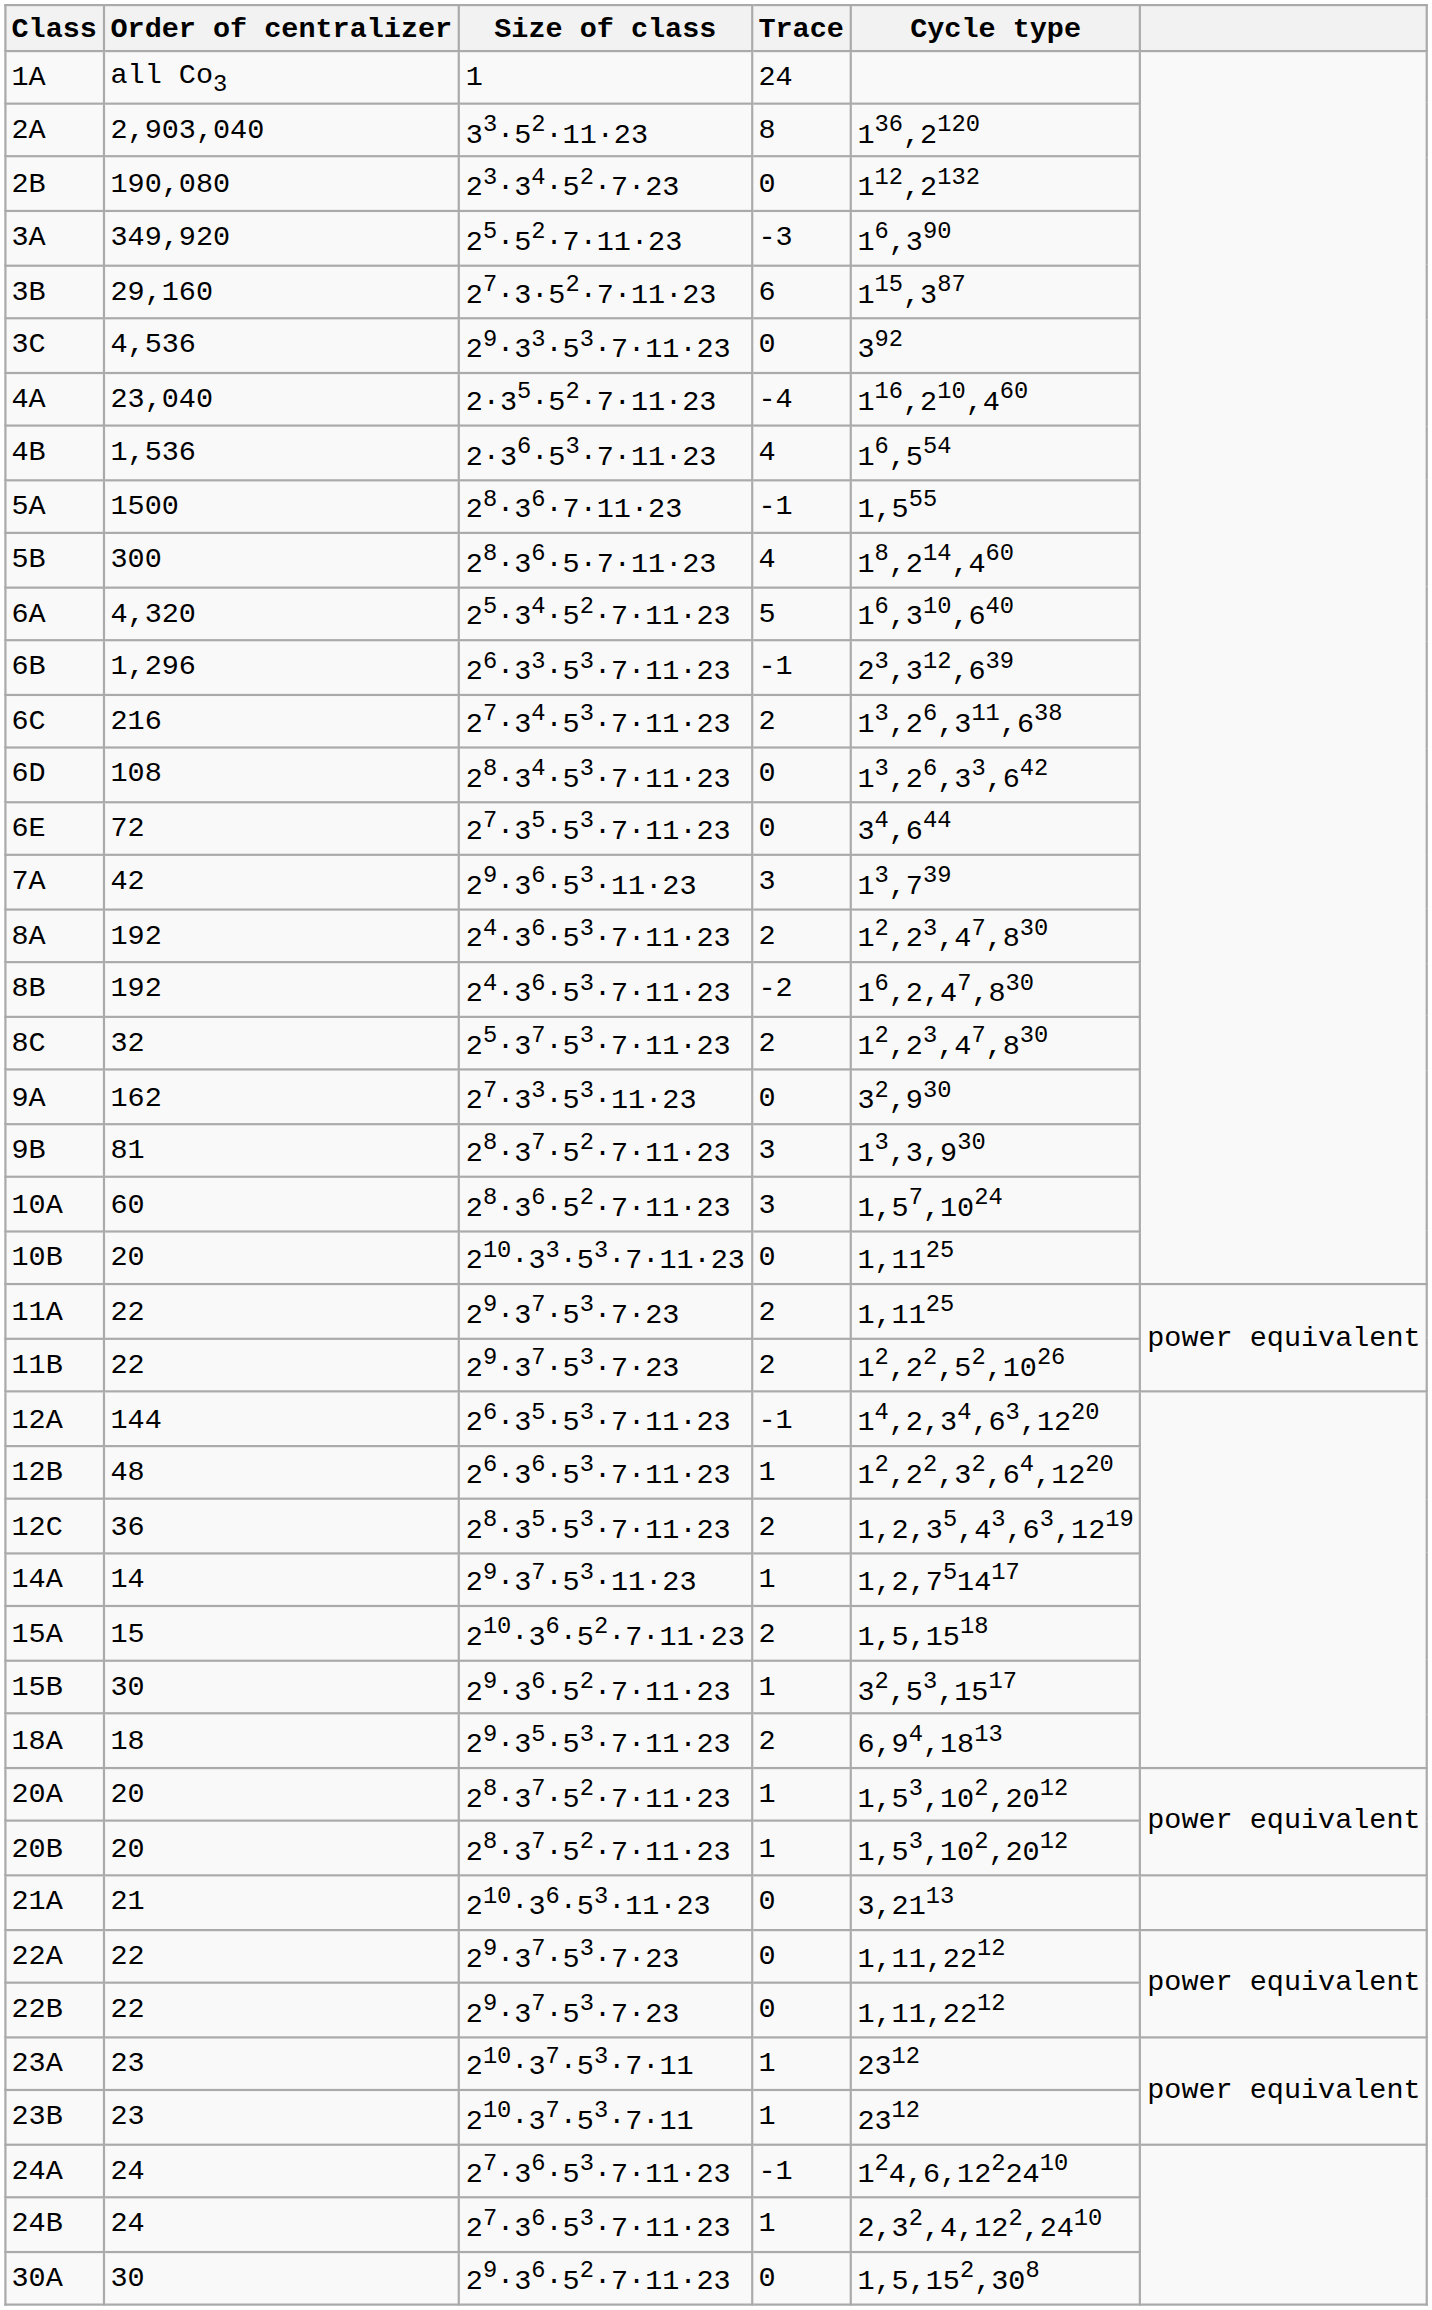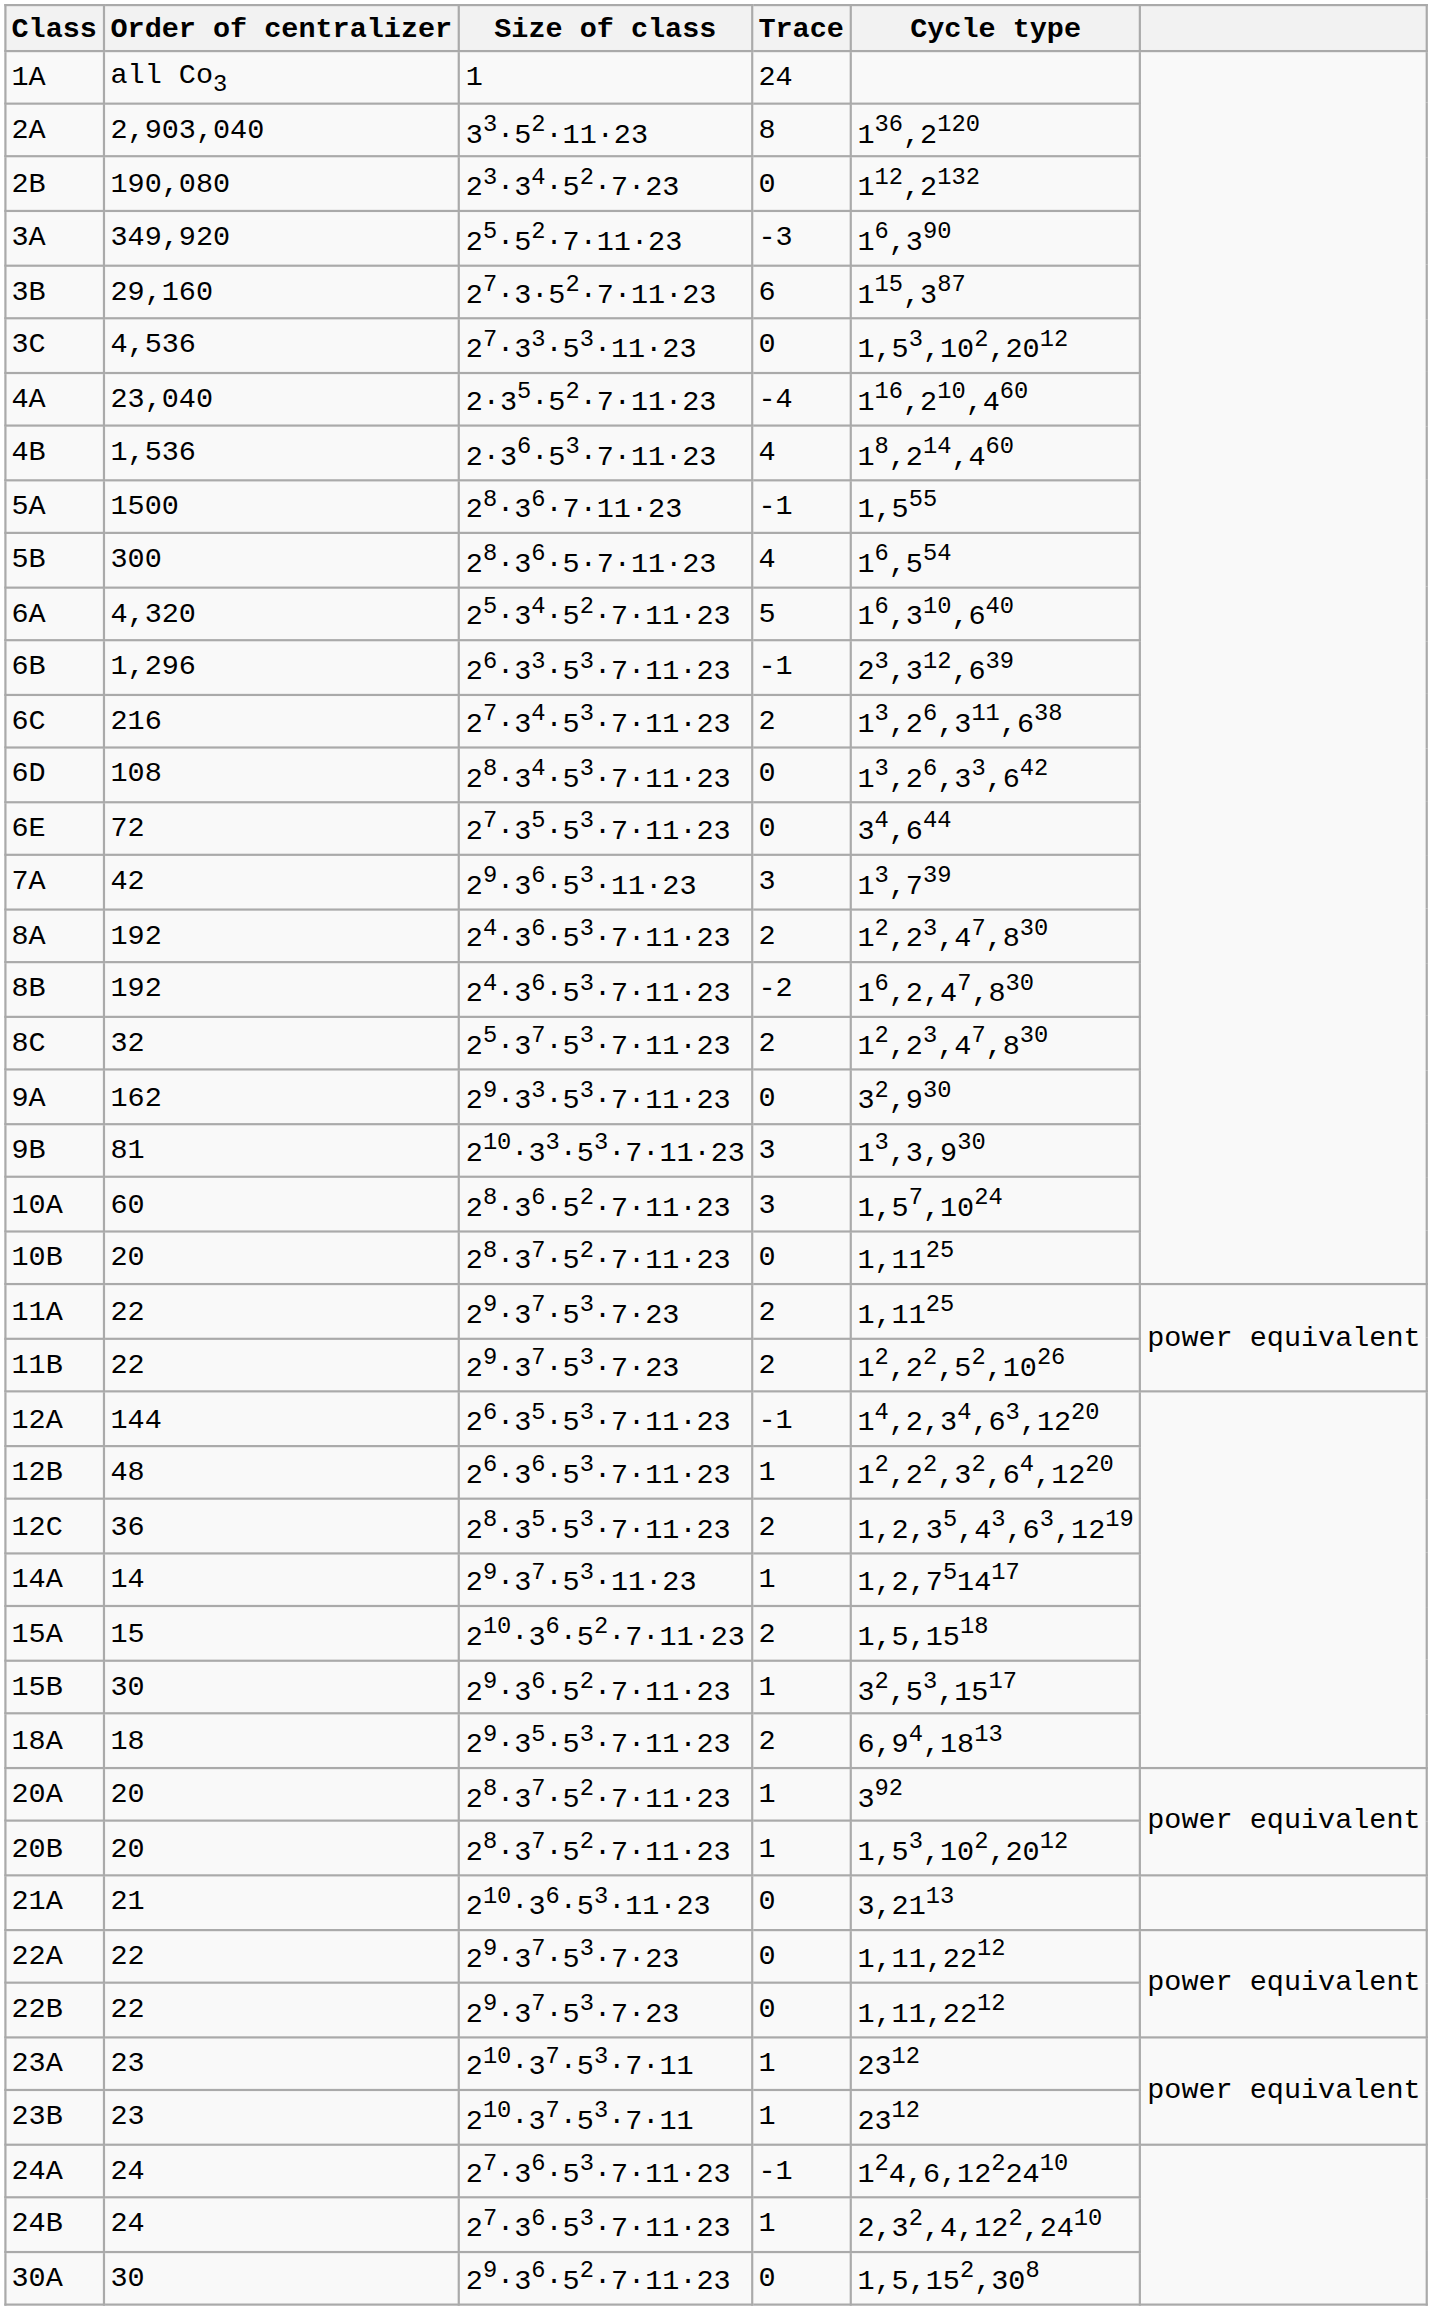3C | Size of class: 29·33·53·7·11·23 -> 27·33·53·11·23
3C | Cycle type: 392 -> 1,53,102,2012
4B | Cycle type: 16,554 -> 18,214,460
5B | Cycle type: 18,214,460 -> 16,554
9A | Size of class: 27·33·53·11·23 -> 29·33·53·7·11·23
9B | Size of class: 28·37·52·7·11·23 -> 210·33·53·7·11·23
10B | Size of class: 210·33·53·7·11·23 -> 28·37·52·7·11·23
20A | Cycle type: 1,53,102,2012 -> 392
